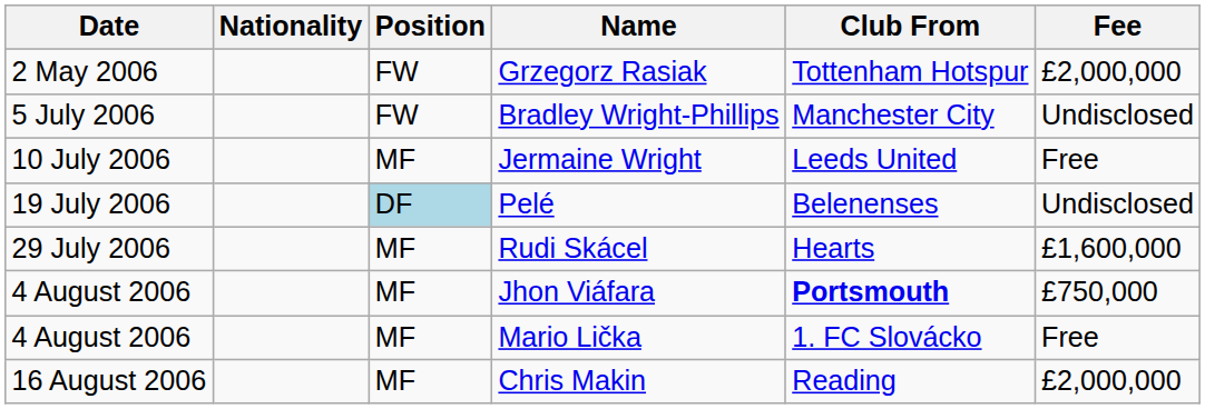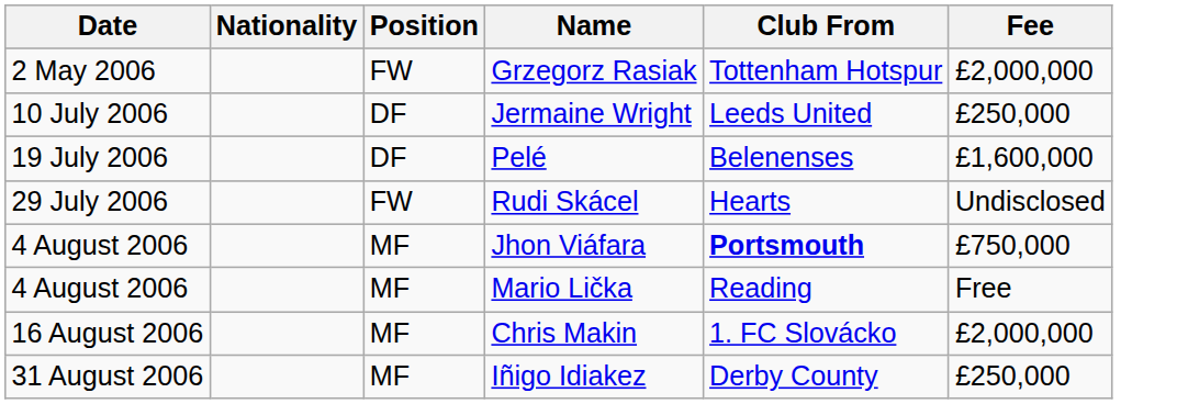- row: 5 July 2006 | FW | Bradley Wright-Phillips | Manchester City | Undisclosed
Jermaine Wright | Position: MF -> DF
Jermaine Wright | Fee: Free -> £250,000
Pelé | Position: lightblue background -> no background
Pelé | Fee: Undisclosed -> £1,600,000
Rudi Skácel | Position: MF -> FW
Rudi Skácel | Fee: £1,600,000 -> Undisclosed
Mario Lička | Club From: 1. FC Slovácko -> Reading
Chris Makin | Club From: Reading -> 1. FC Slovácko
+ row: 31 August 2006 | MF | Iñigo Idiakez | Derby County | £250,000
